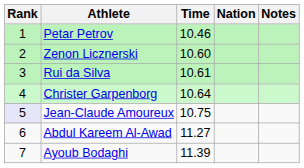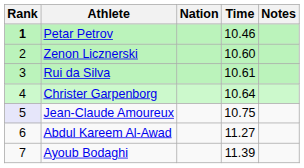columns swapped: Nation <-> Time
Petar Petrov | Rank: normal -> bold
